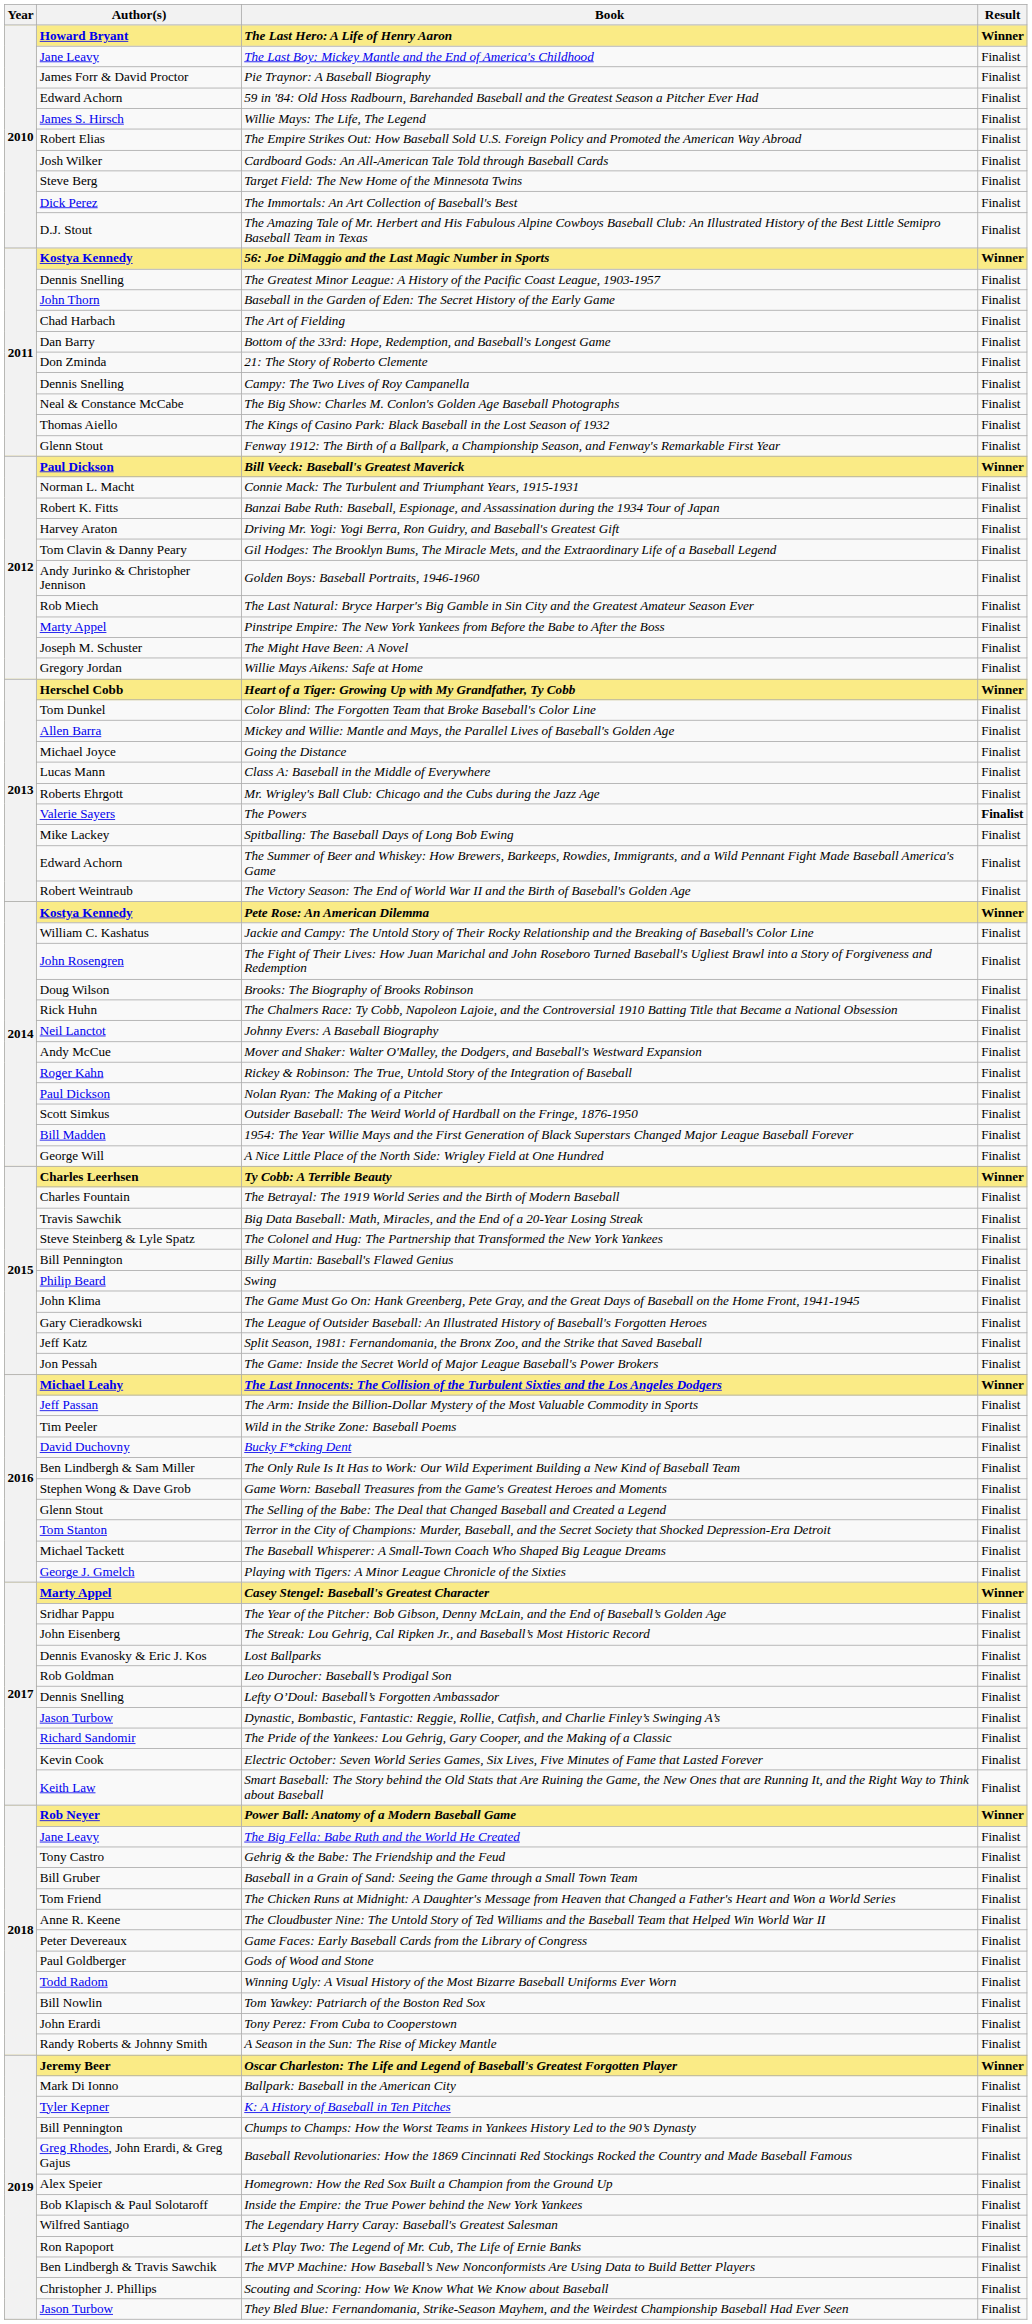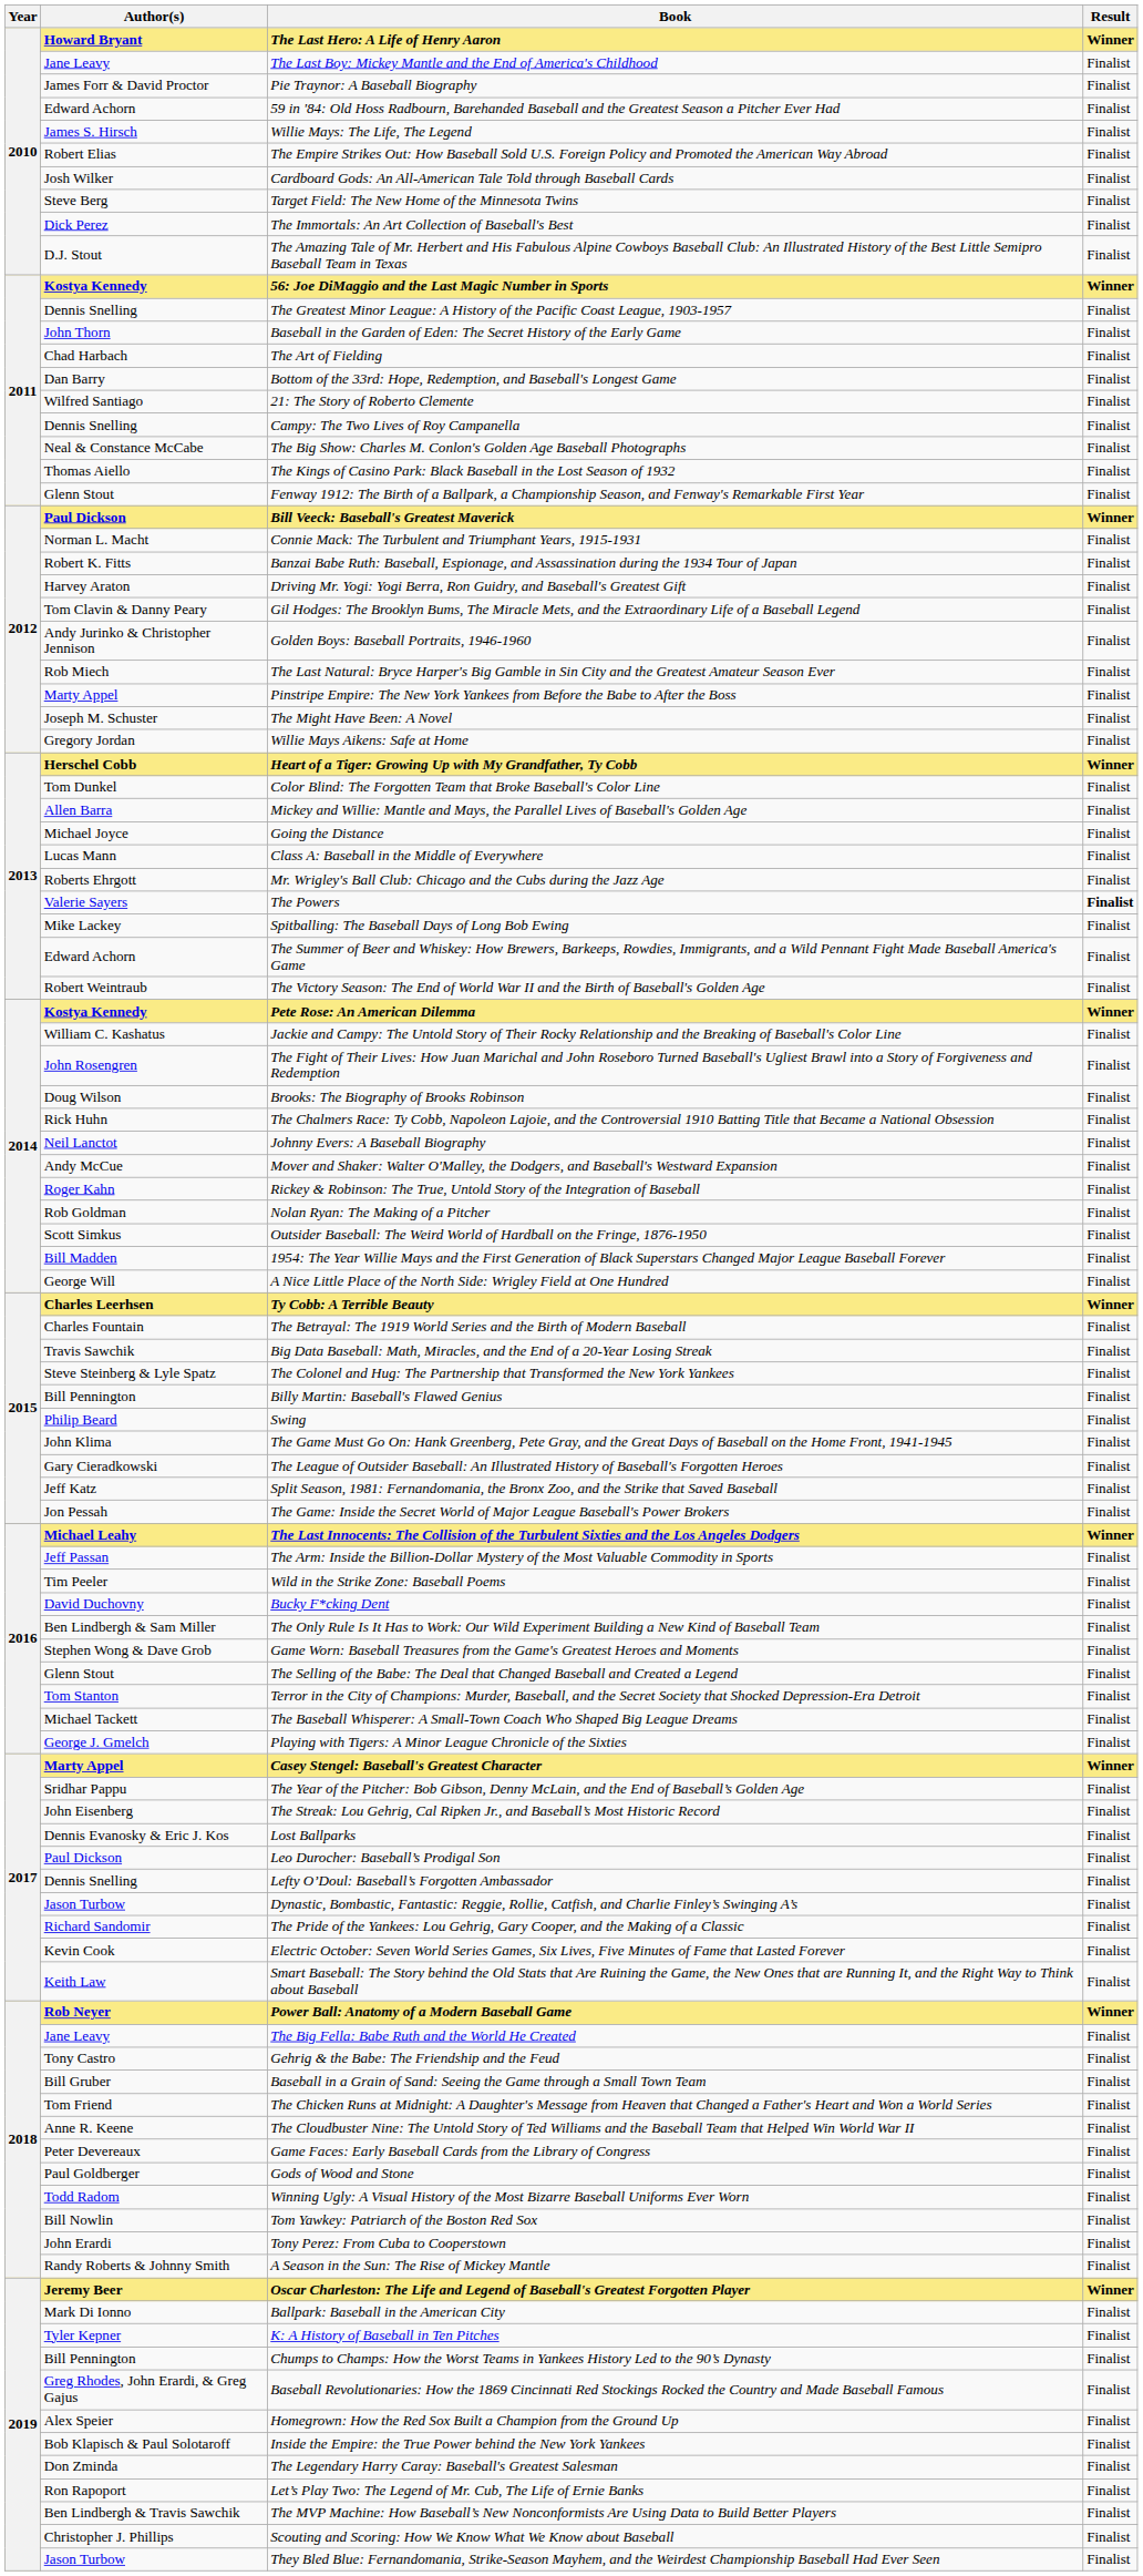21: The Story of Roberto Clemente | Author(s): Don Zminda -> Wilfred Santiago
Nolan Ryan: The Making of a Pitcher | Author(s): Paul Dickson -> Rob Goldman
Leo Durocher: Baseball’s Prodigal Son | Author(s): Rob Goldman -> Paul Dickson
The Legendary Harry Caray: Baseball's Greatest Salesman | Author(s): Wilfred Santiago -> Don Zminda
